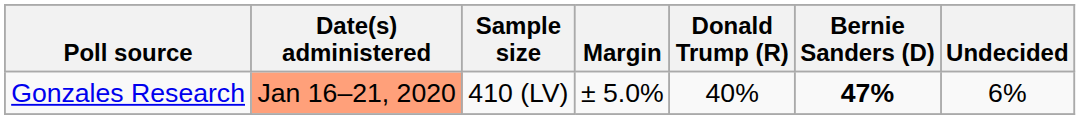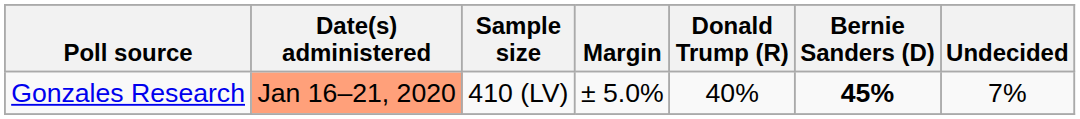Gonzales Research | Bernie Sanders (D): 47% -> 45%
Gonzales Research | Undecided: 6% -> 7%
